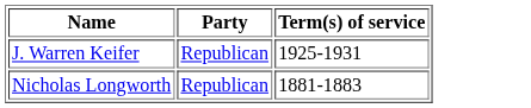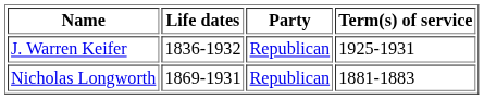+ column: Life dates | 1836-1932 | 1869-1931
